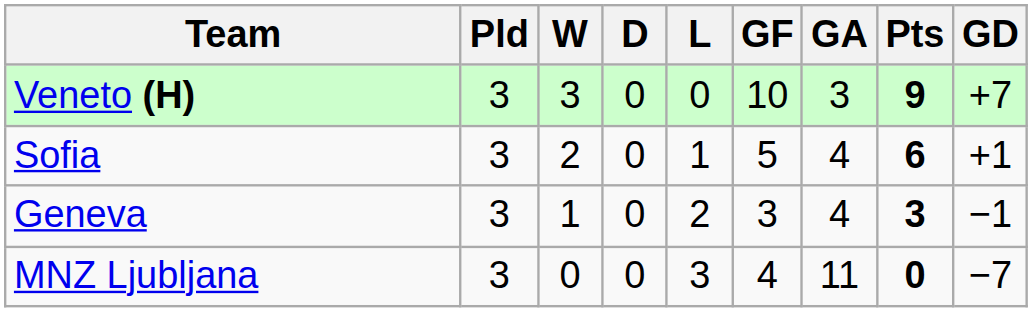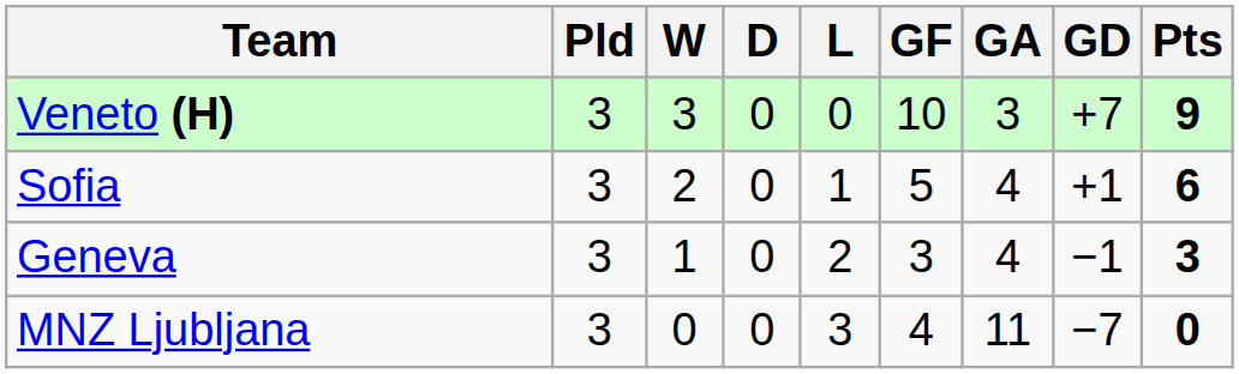columns swapped: GD <-> Pts
